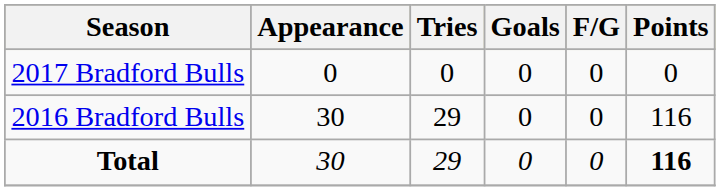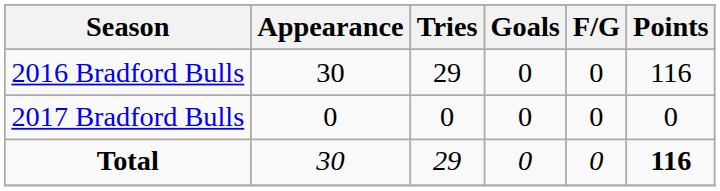rows swapped: 2016 Bradford Bulls <-> 2017 Bradford Bulls
